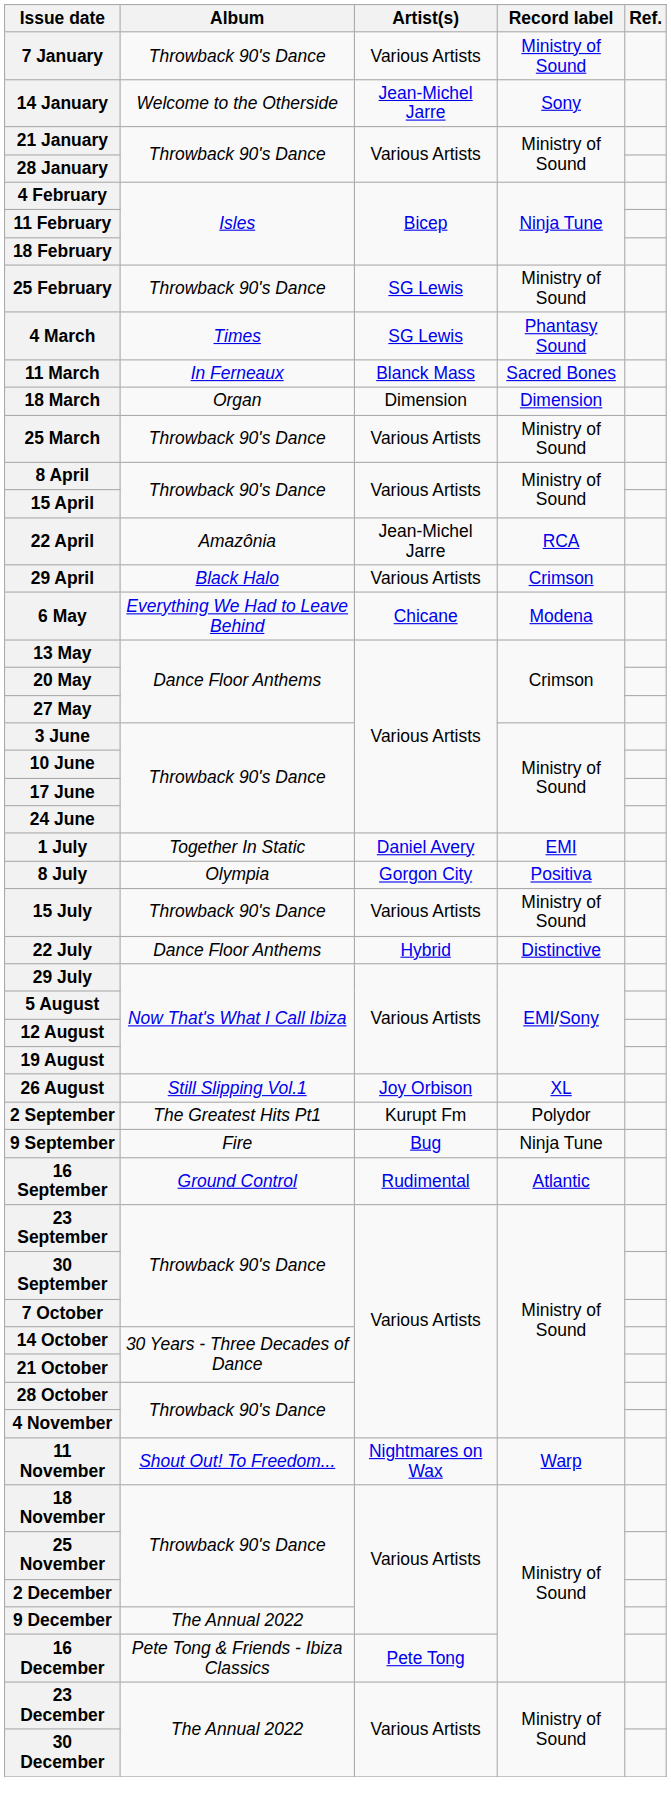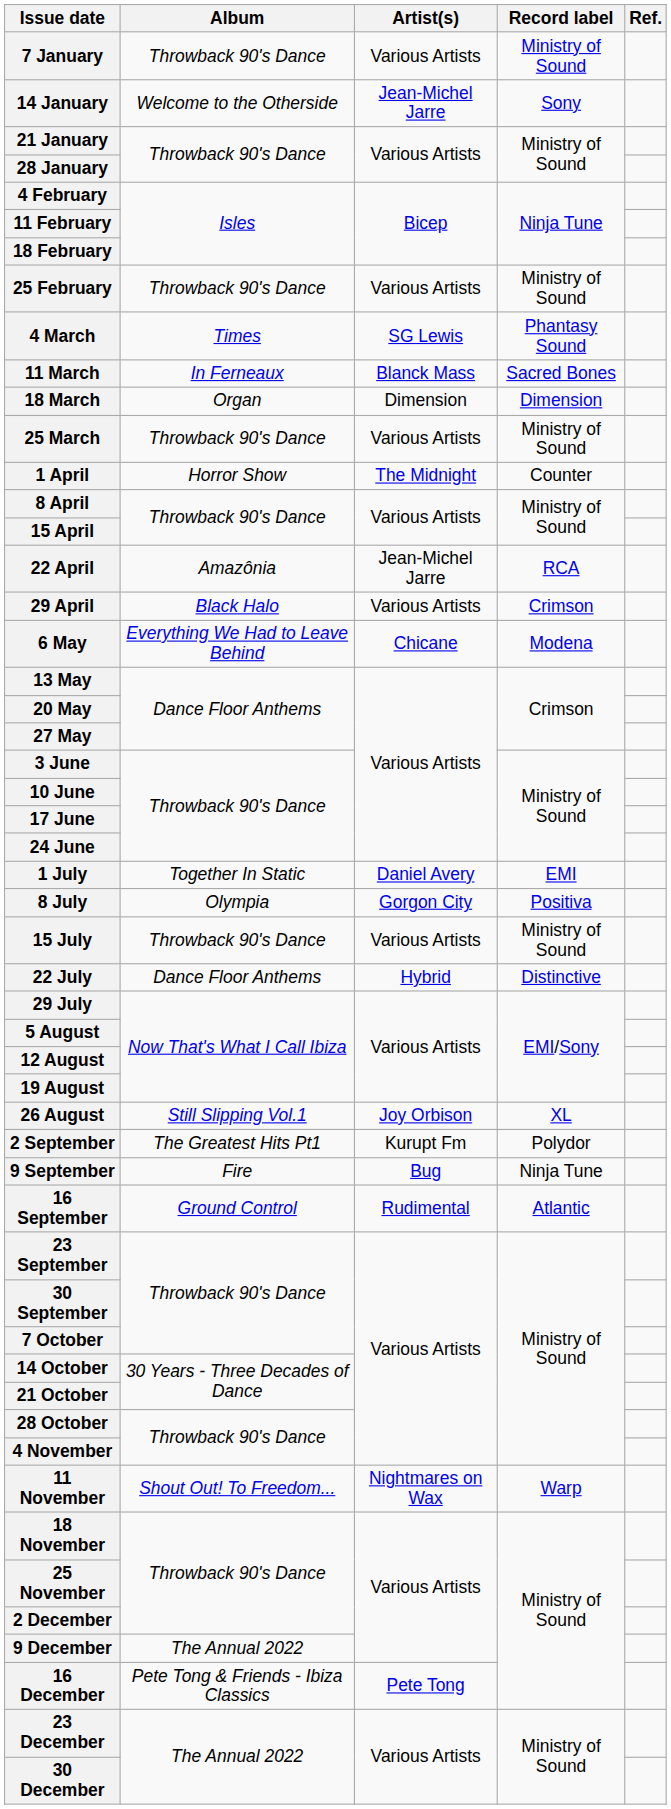25 February | Artist(s): SG Lewis -> Various Artists
+ row: 1 April | Horror Show | The Midnight | Counter
